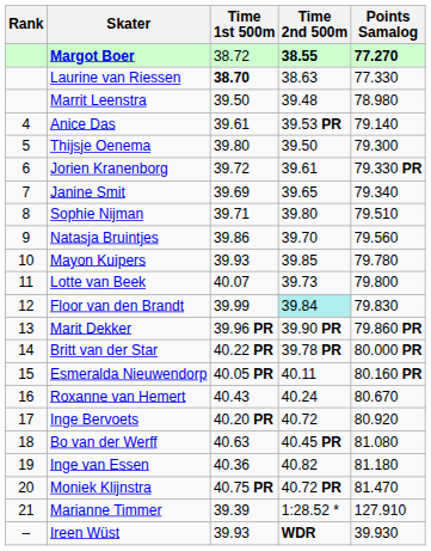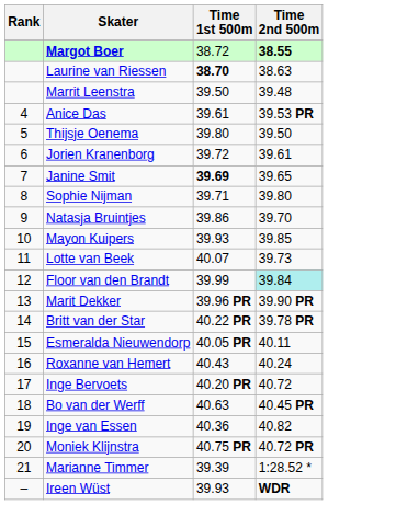- column: Points Samalog | 77.270 | 77.330 | 78.980 | 79.140 | 79.300 | 79.330 PR | 79.340 | 79.510 | 79.560 | 79.780 | 79.800 | 79.830 | 79.860 PR | 80.000 PR | 80.160 PR | 80.670 | 80.920 | 81.080 | 81.180 | 81.470 | 127.910 | 39.930
Janine Smit | Time 1st 500m: normal -> bold
